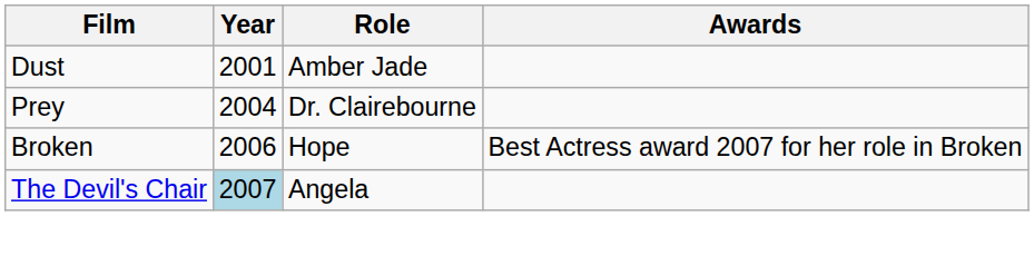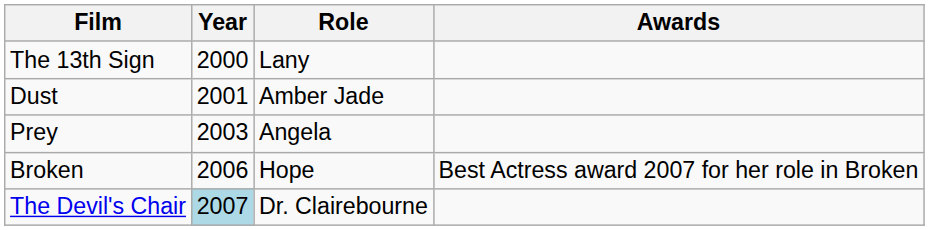+ row: The 13th Sign | 2000 | Lany
Prey | Year: 2004 -> 2003
Prey | Role: Dr. Clairebourne -> Angela
The Devil's Chair | Role: Angela -> Dr. Clairebourne
